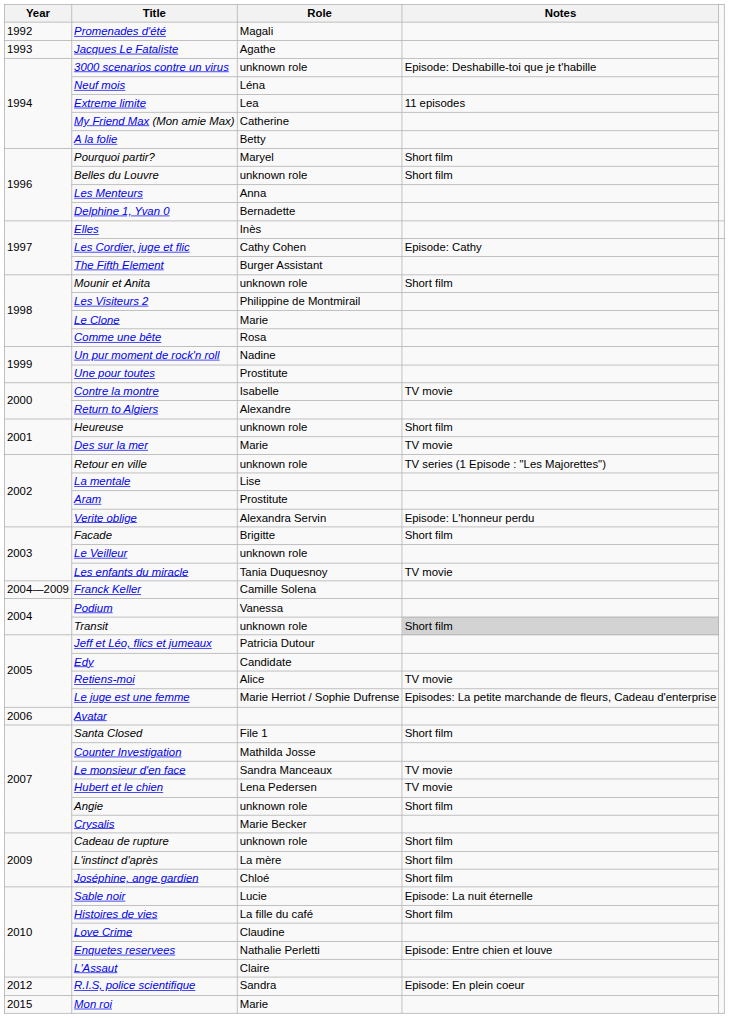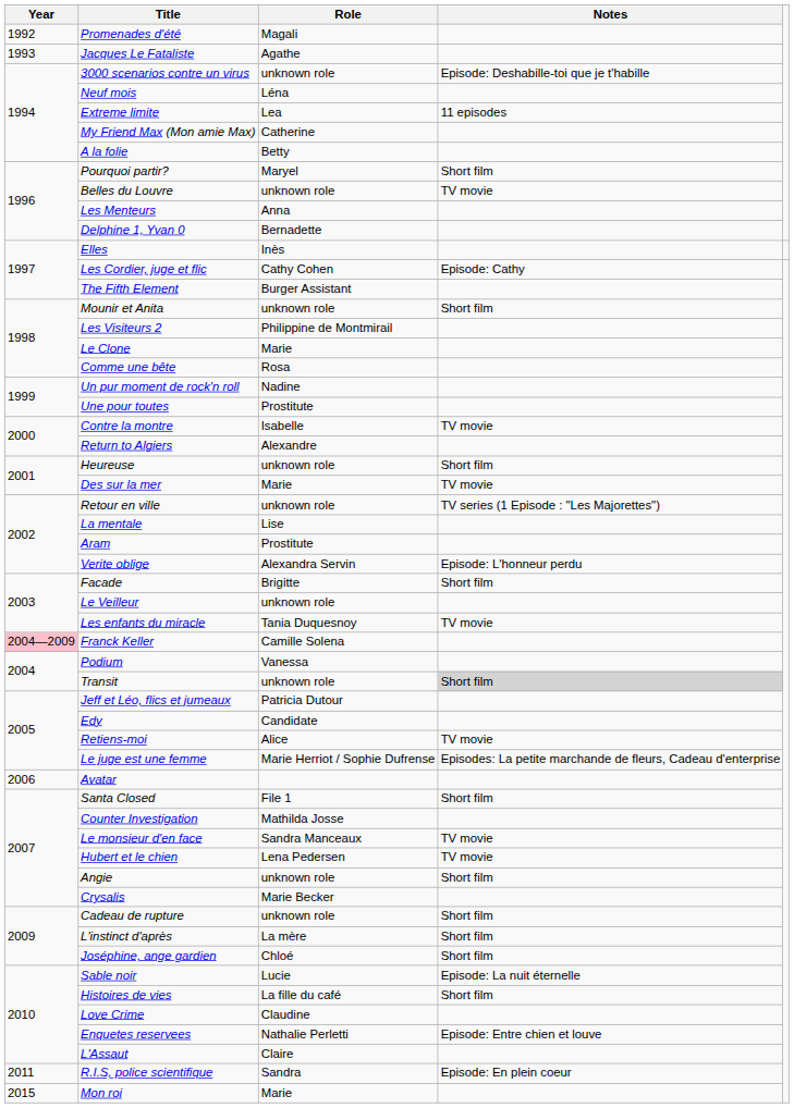Belles du Louvre | Notes: Short film -> TV movie
Franck Keller | Year: no background -> pink background
R.I.S, police scientifique | Year: 2012 -> 2011
